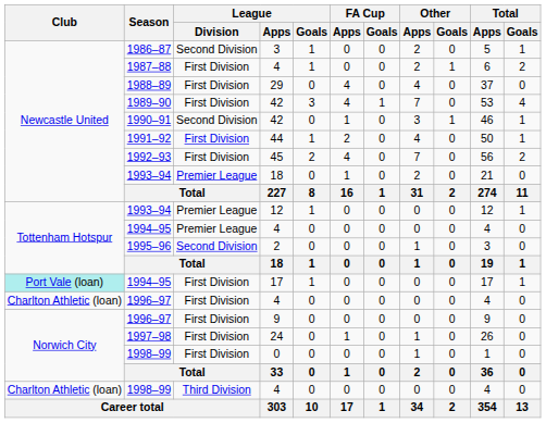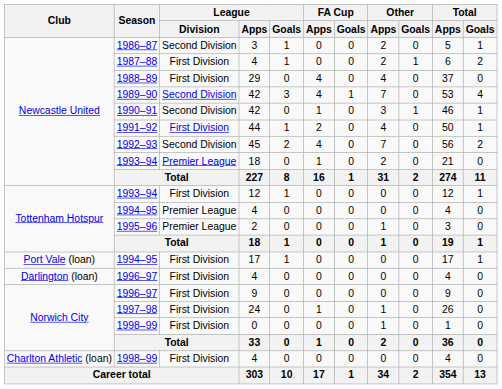1989–90 | League / Division: First Division -> Second Division
1992–93 | League / Division: First Division -> Second Division
1993–94 / 12 | League / Division: Premier League -> First Division
1995–96 | League / Division: Second Division -> Premier League
1994–95 / 17 | Club: paleturquoise background -> no background
1996–97 / 4 | Club: Charlton Athletic (loan) -> Darlington (loan)
1998–99 / 4 | League / Division: Third Division -> First Division
